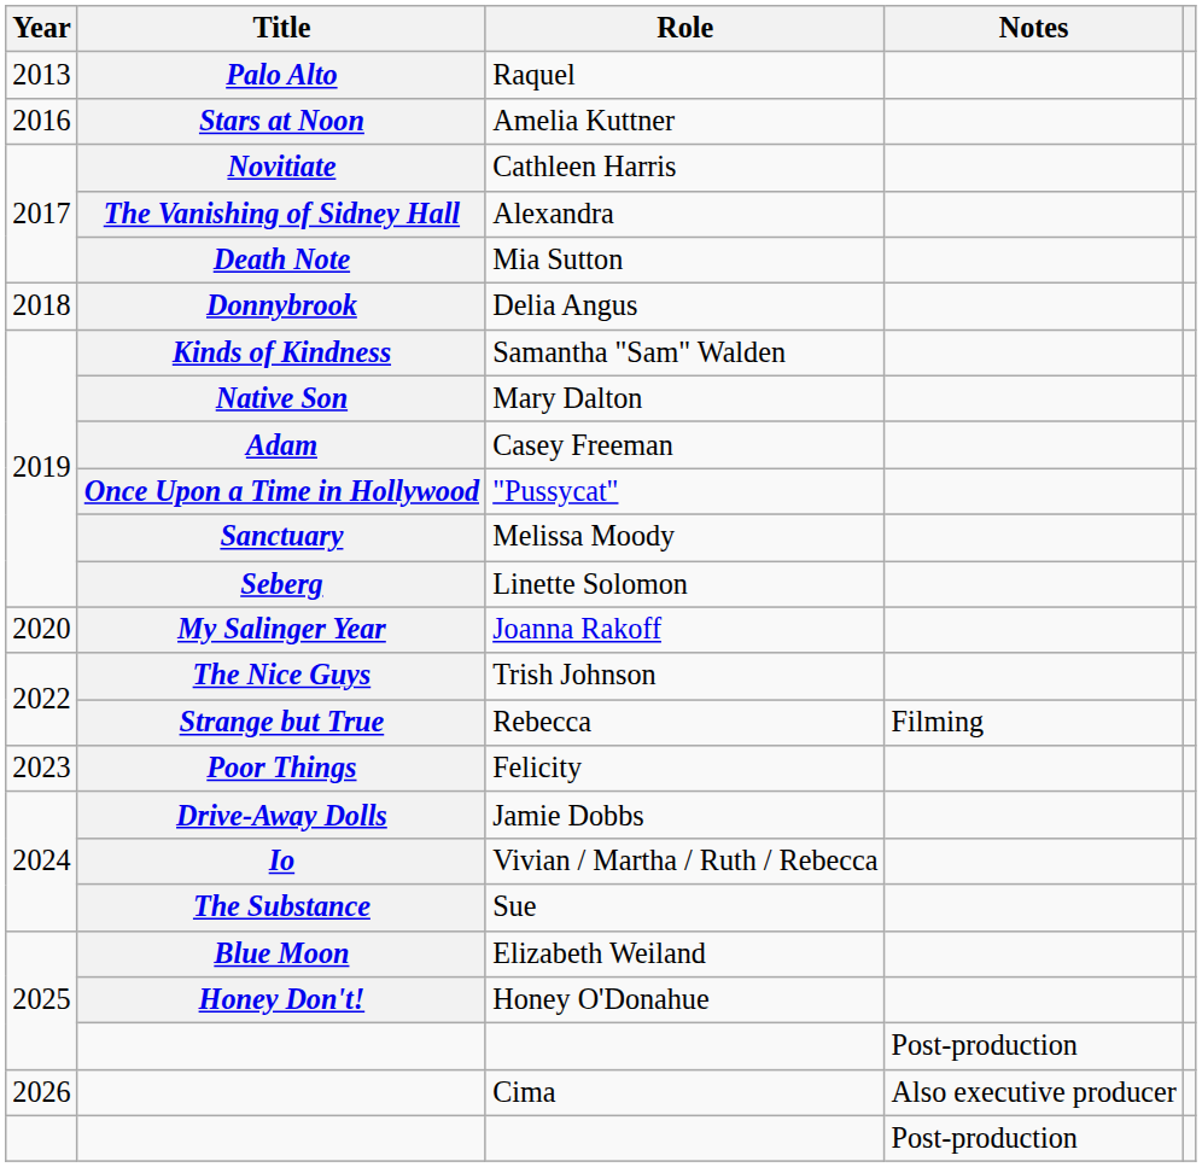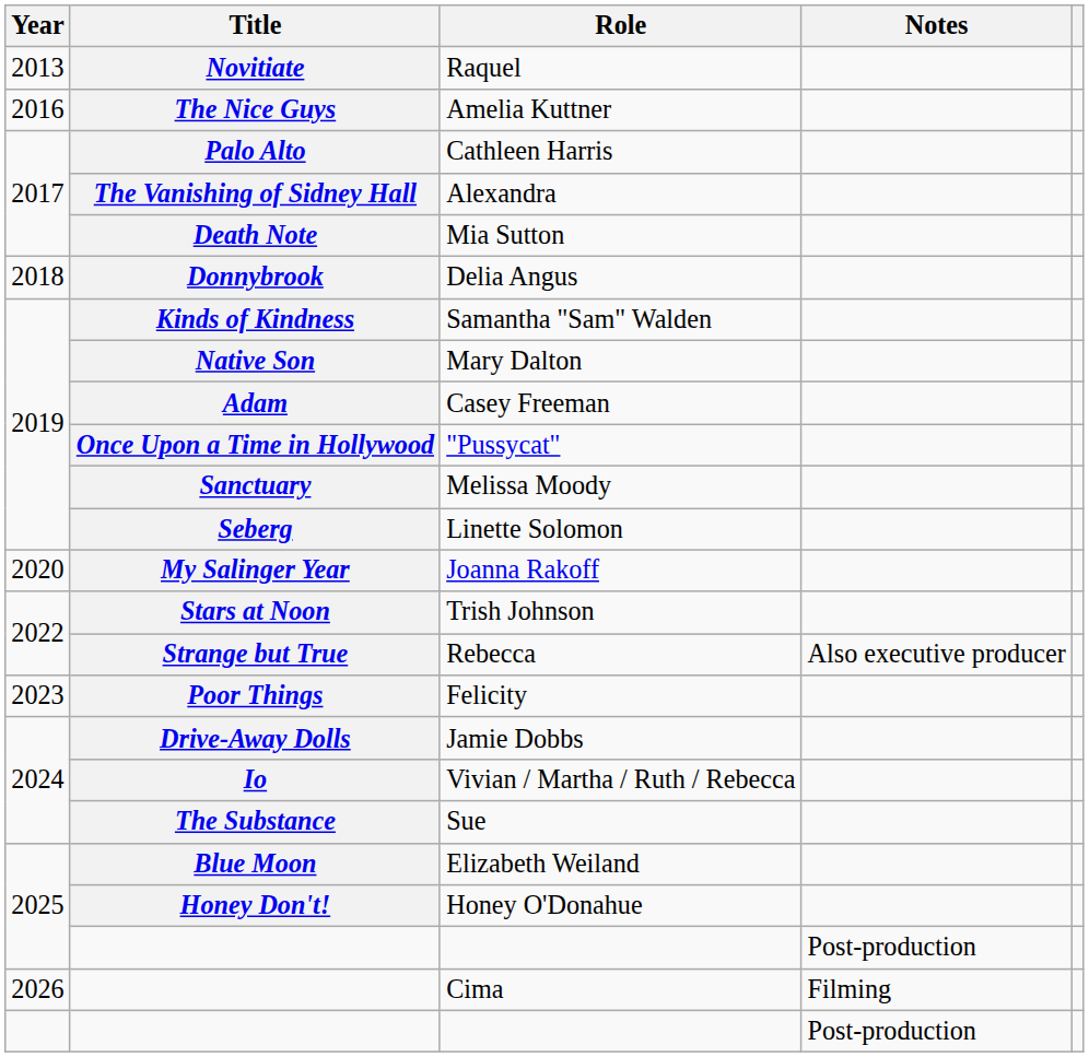Raquel | Title: Palo Alto -> Novitiate
Amelia Kuttner | Title: Stars at Noon -> The Nice Guys
Cathleen Harris | Title: Novitiate -> Palo Alto
Trish Johnson | Title: The Nice Guys -> Stars at Noon
Rebecca | Notes: Filming -> Also executive producer
Cima | Notes: Also executive producer -> Filming
